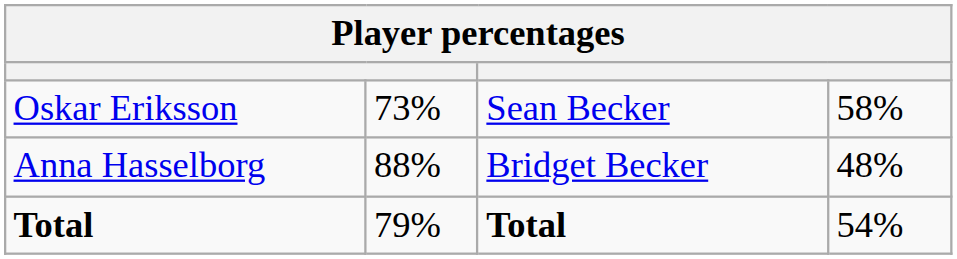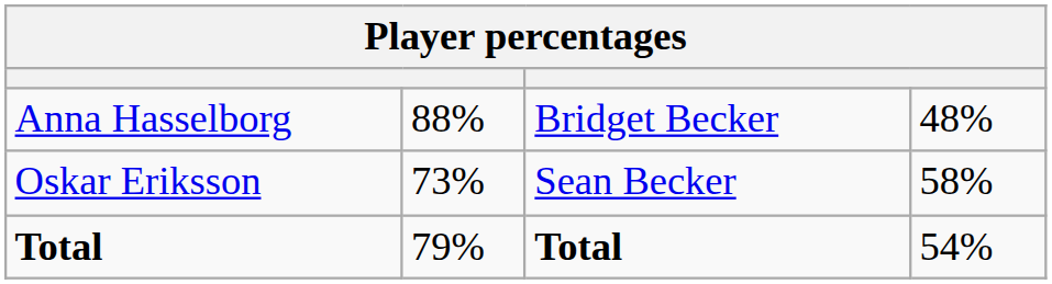rows swapped: Anna Hasselborg <-> Oskar Eriksson
